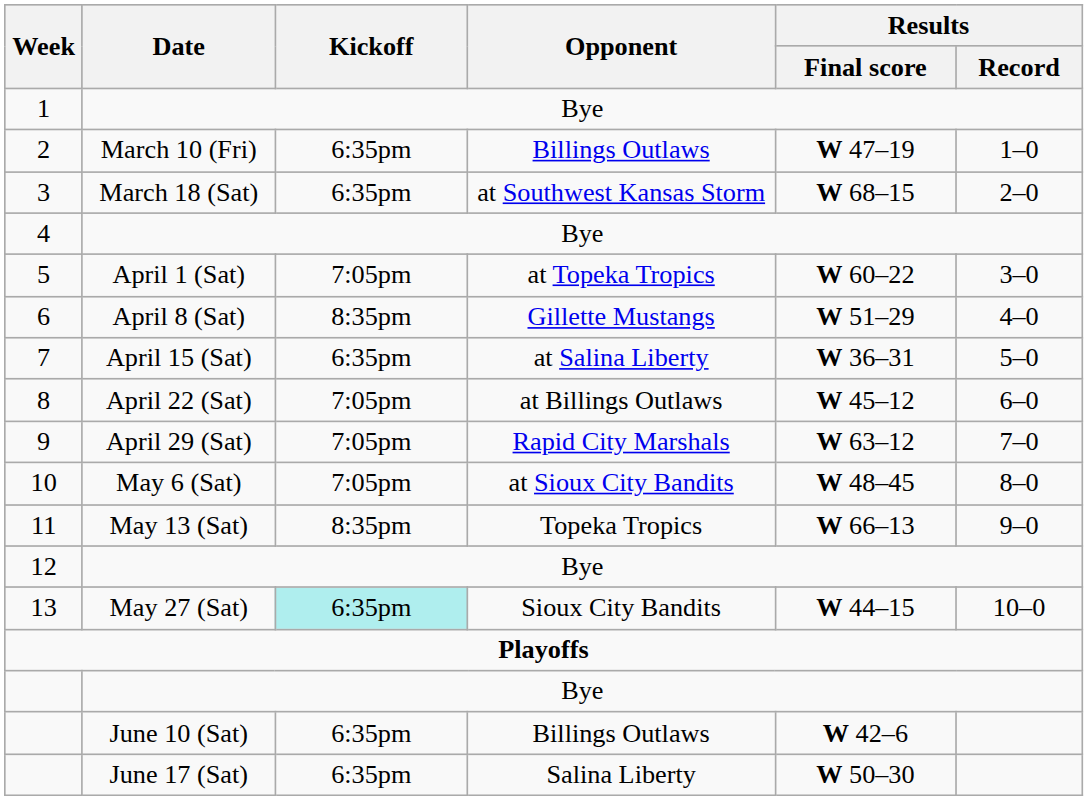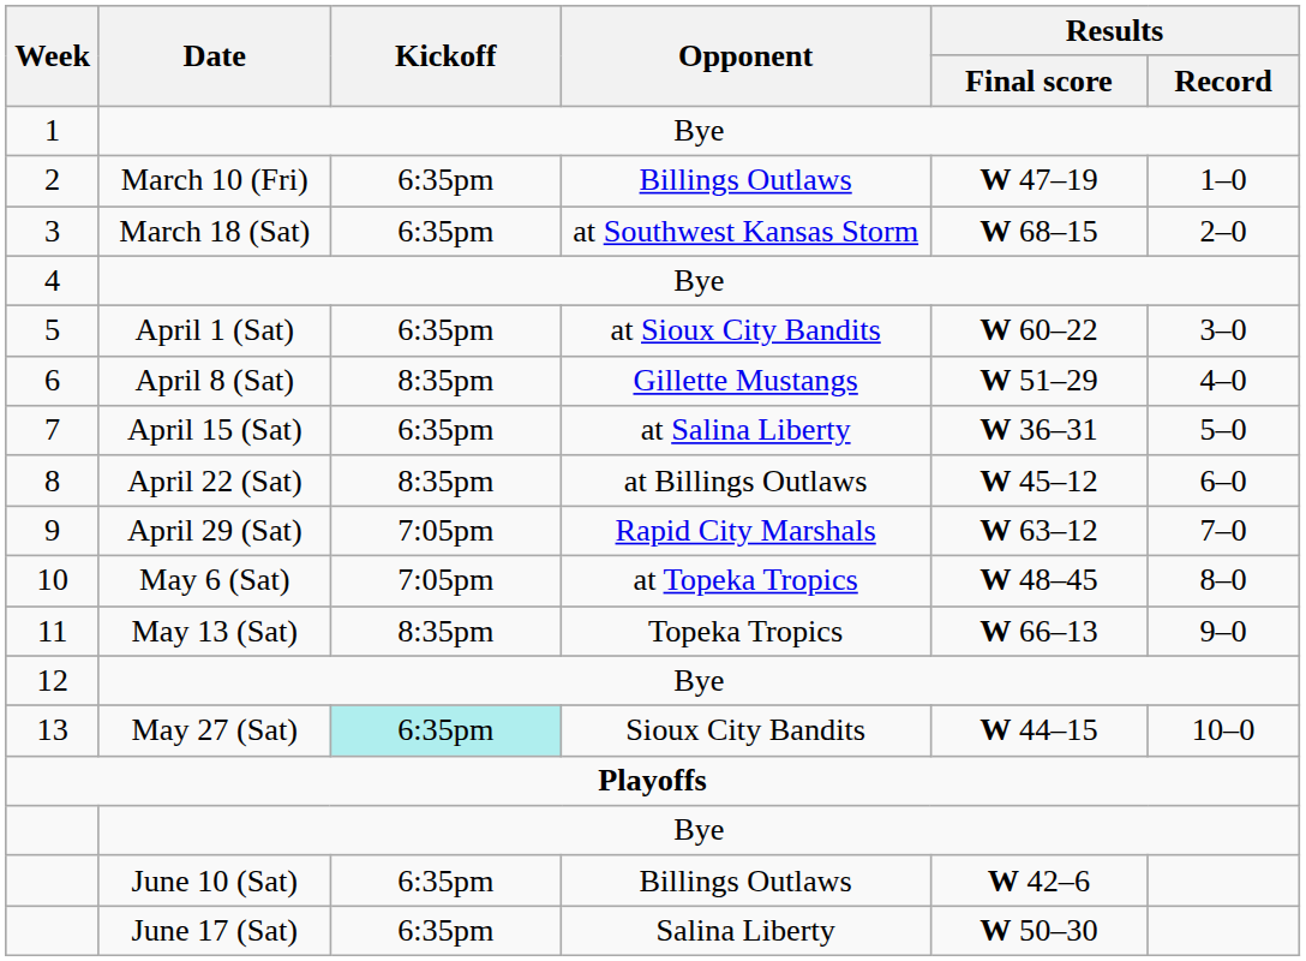5 | Kickoff: 7:05pm -> 6:35pm
5 | Opponent: at Topeka Tropics -> at Sioux City Bandits
8 | Kickoff: 7:05pm -> 8:35pm
10 | Opponent: at Sioux City Bandits -> at Topeka Tropics
